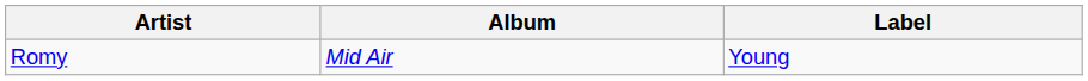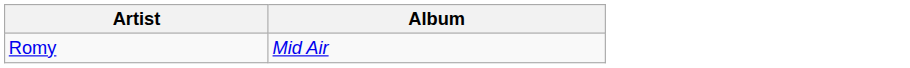- column: Label | Young
